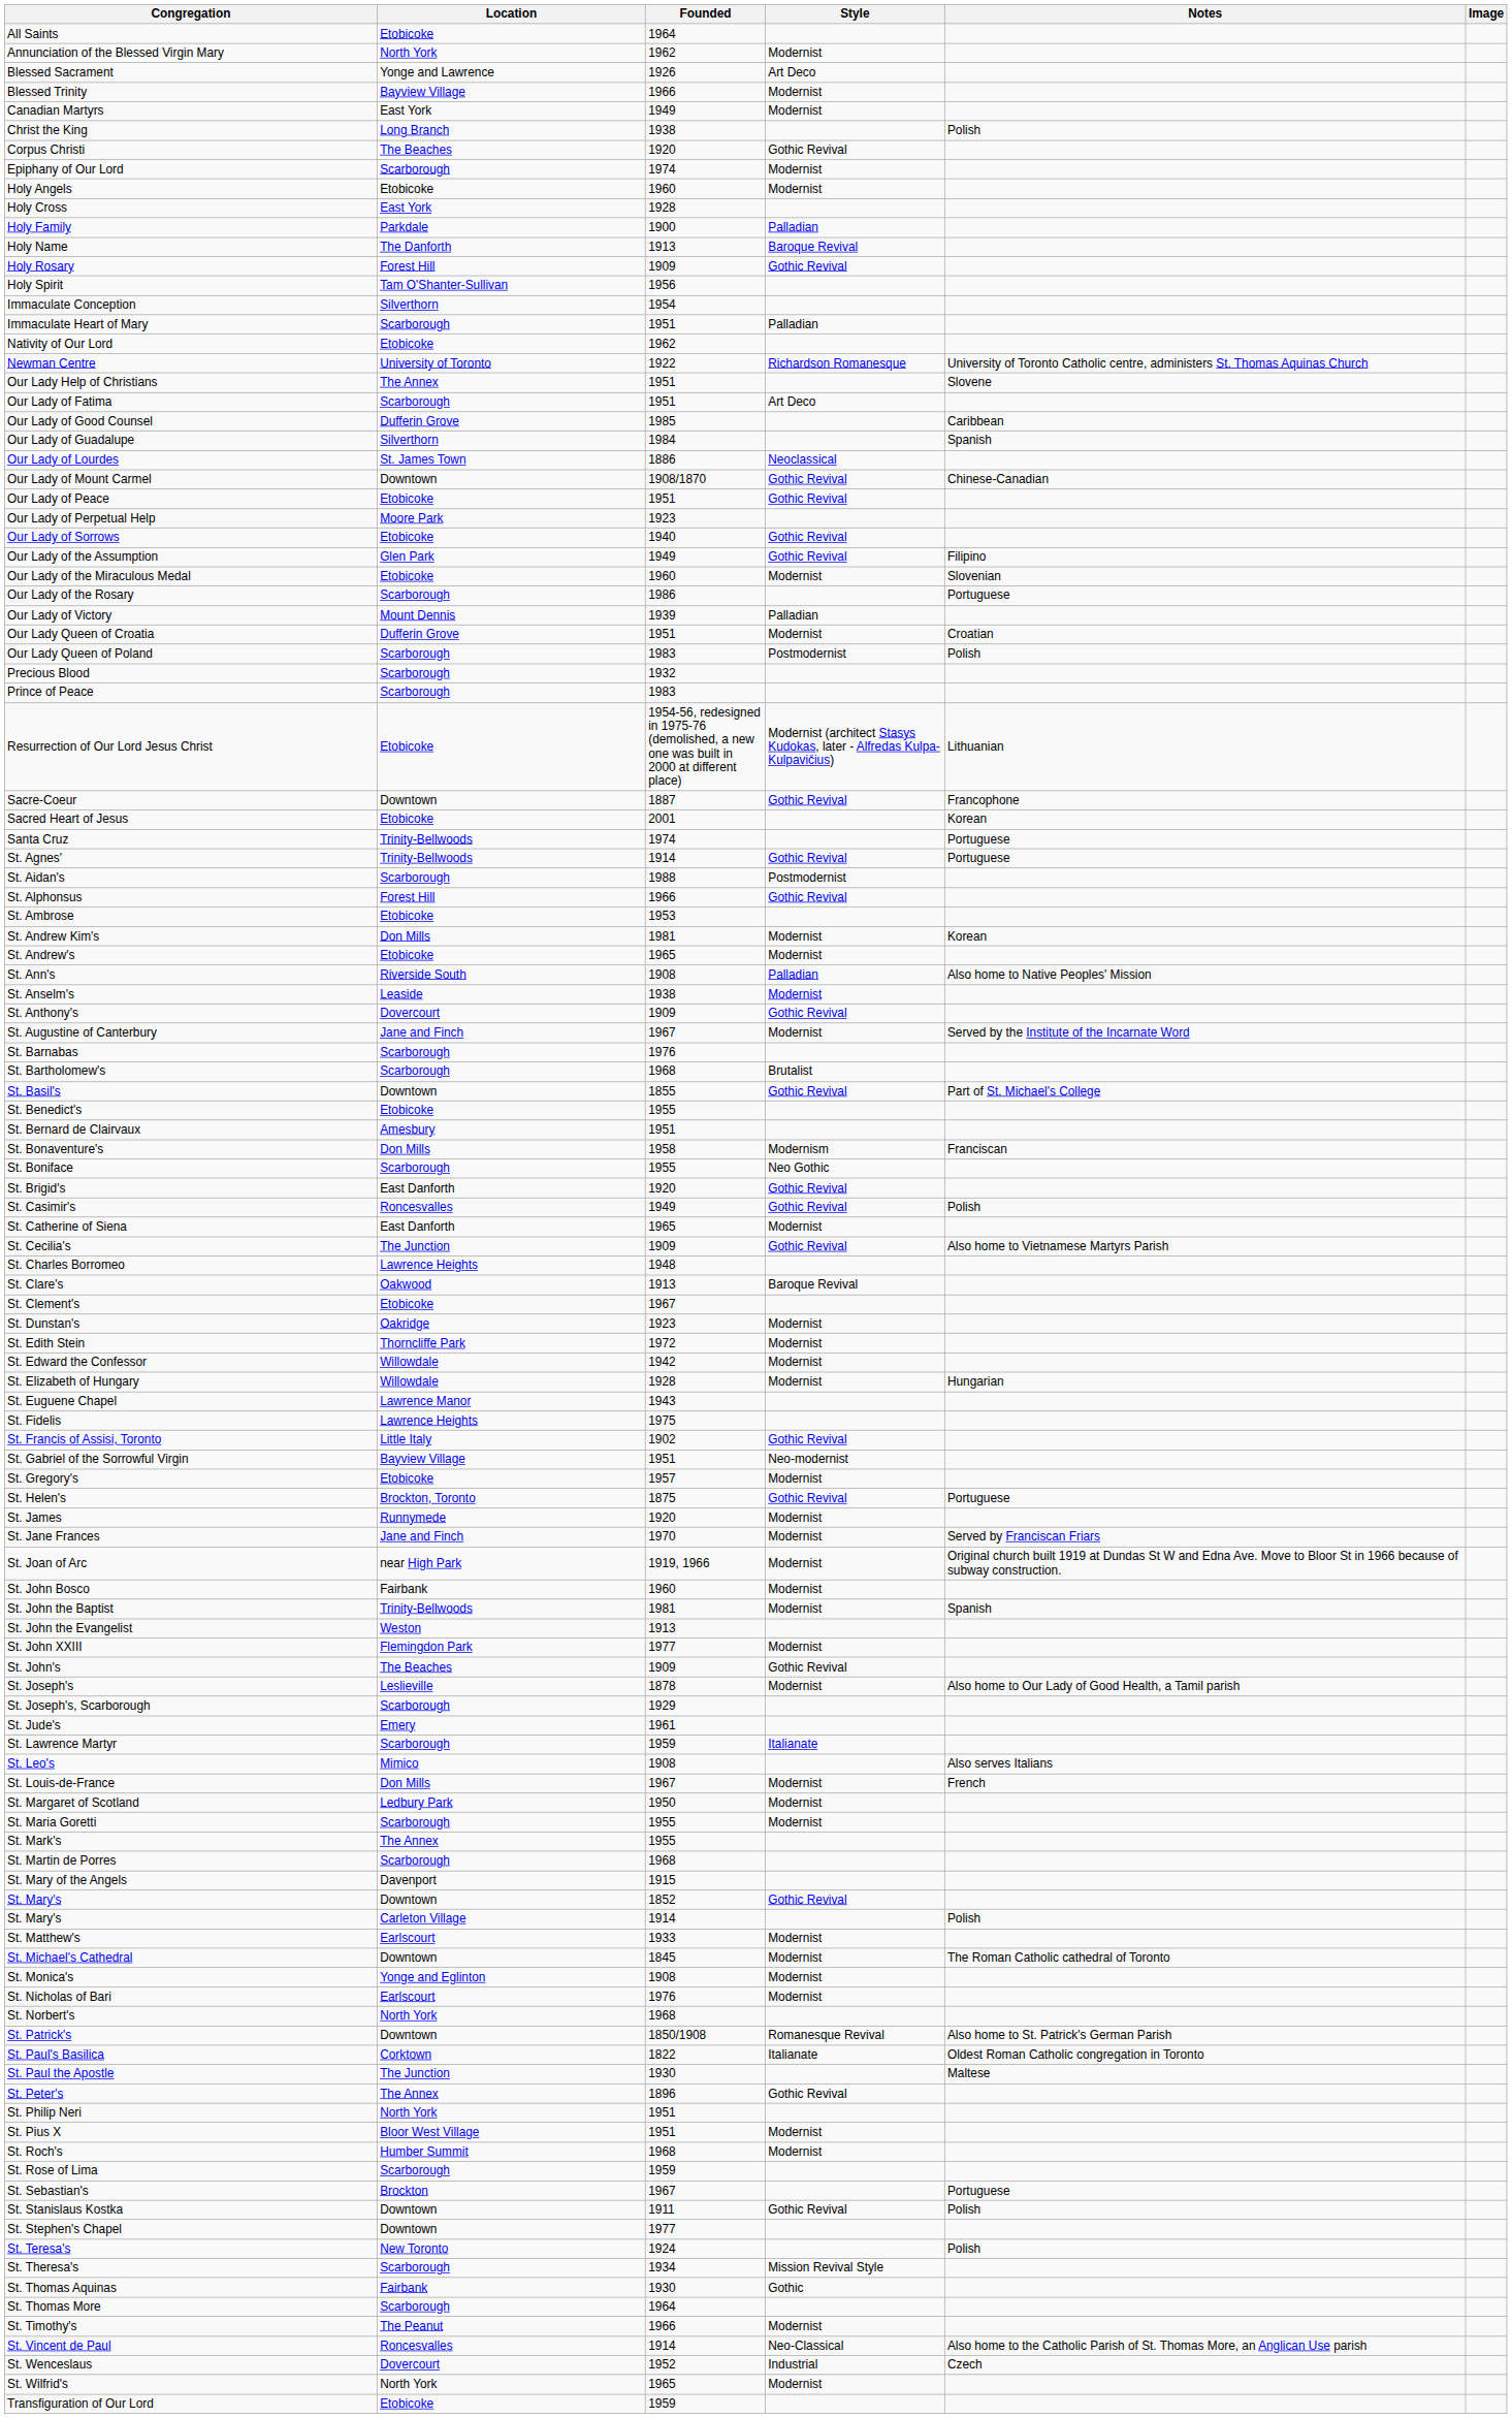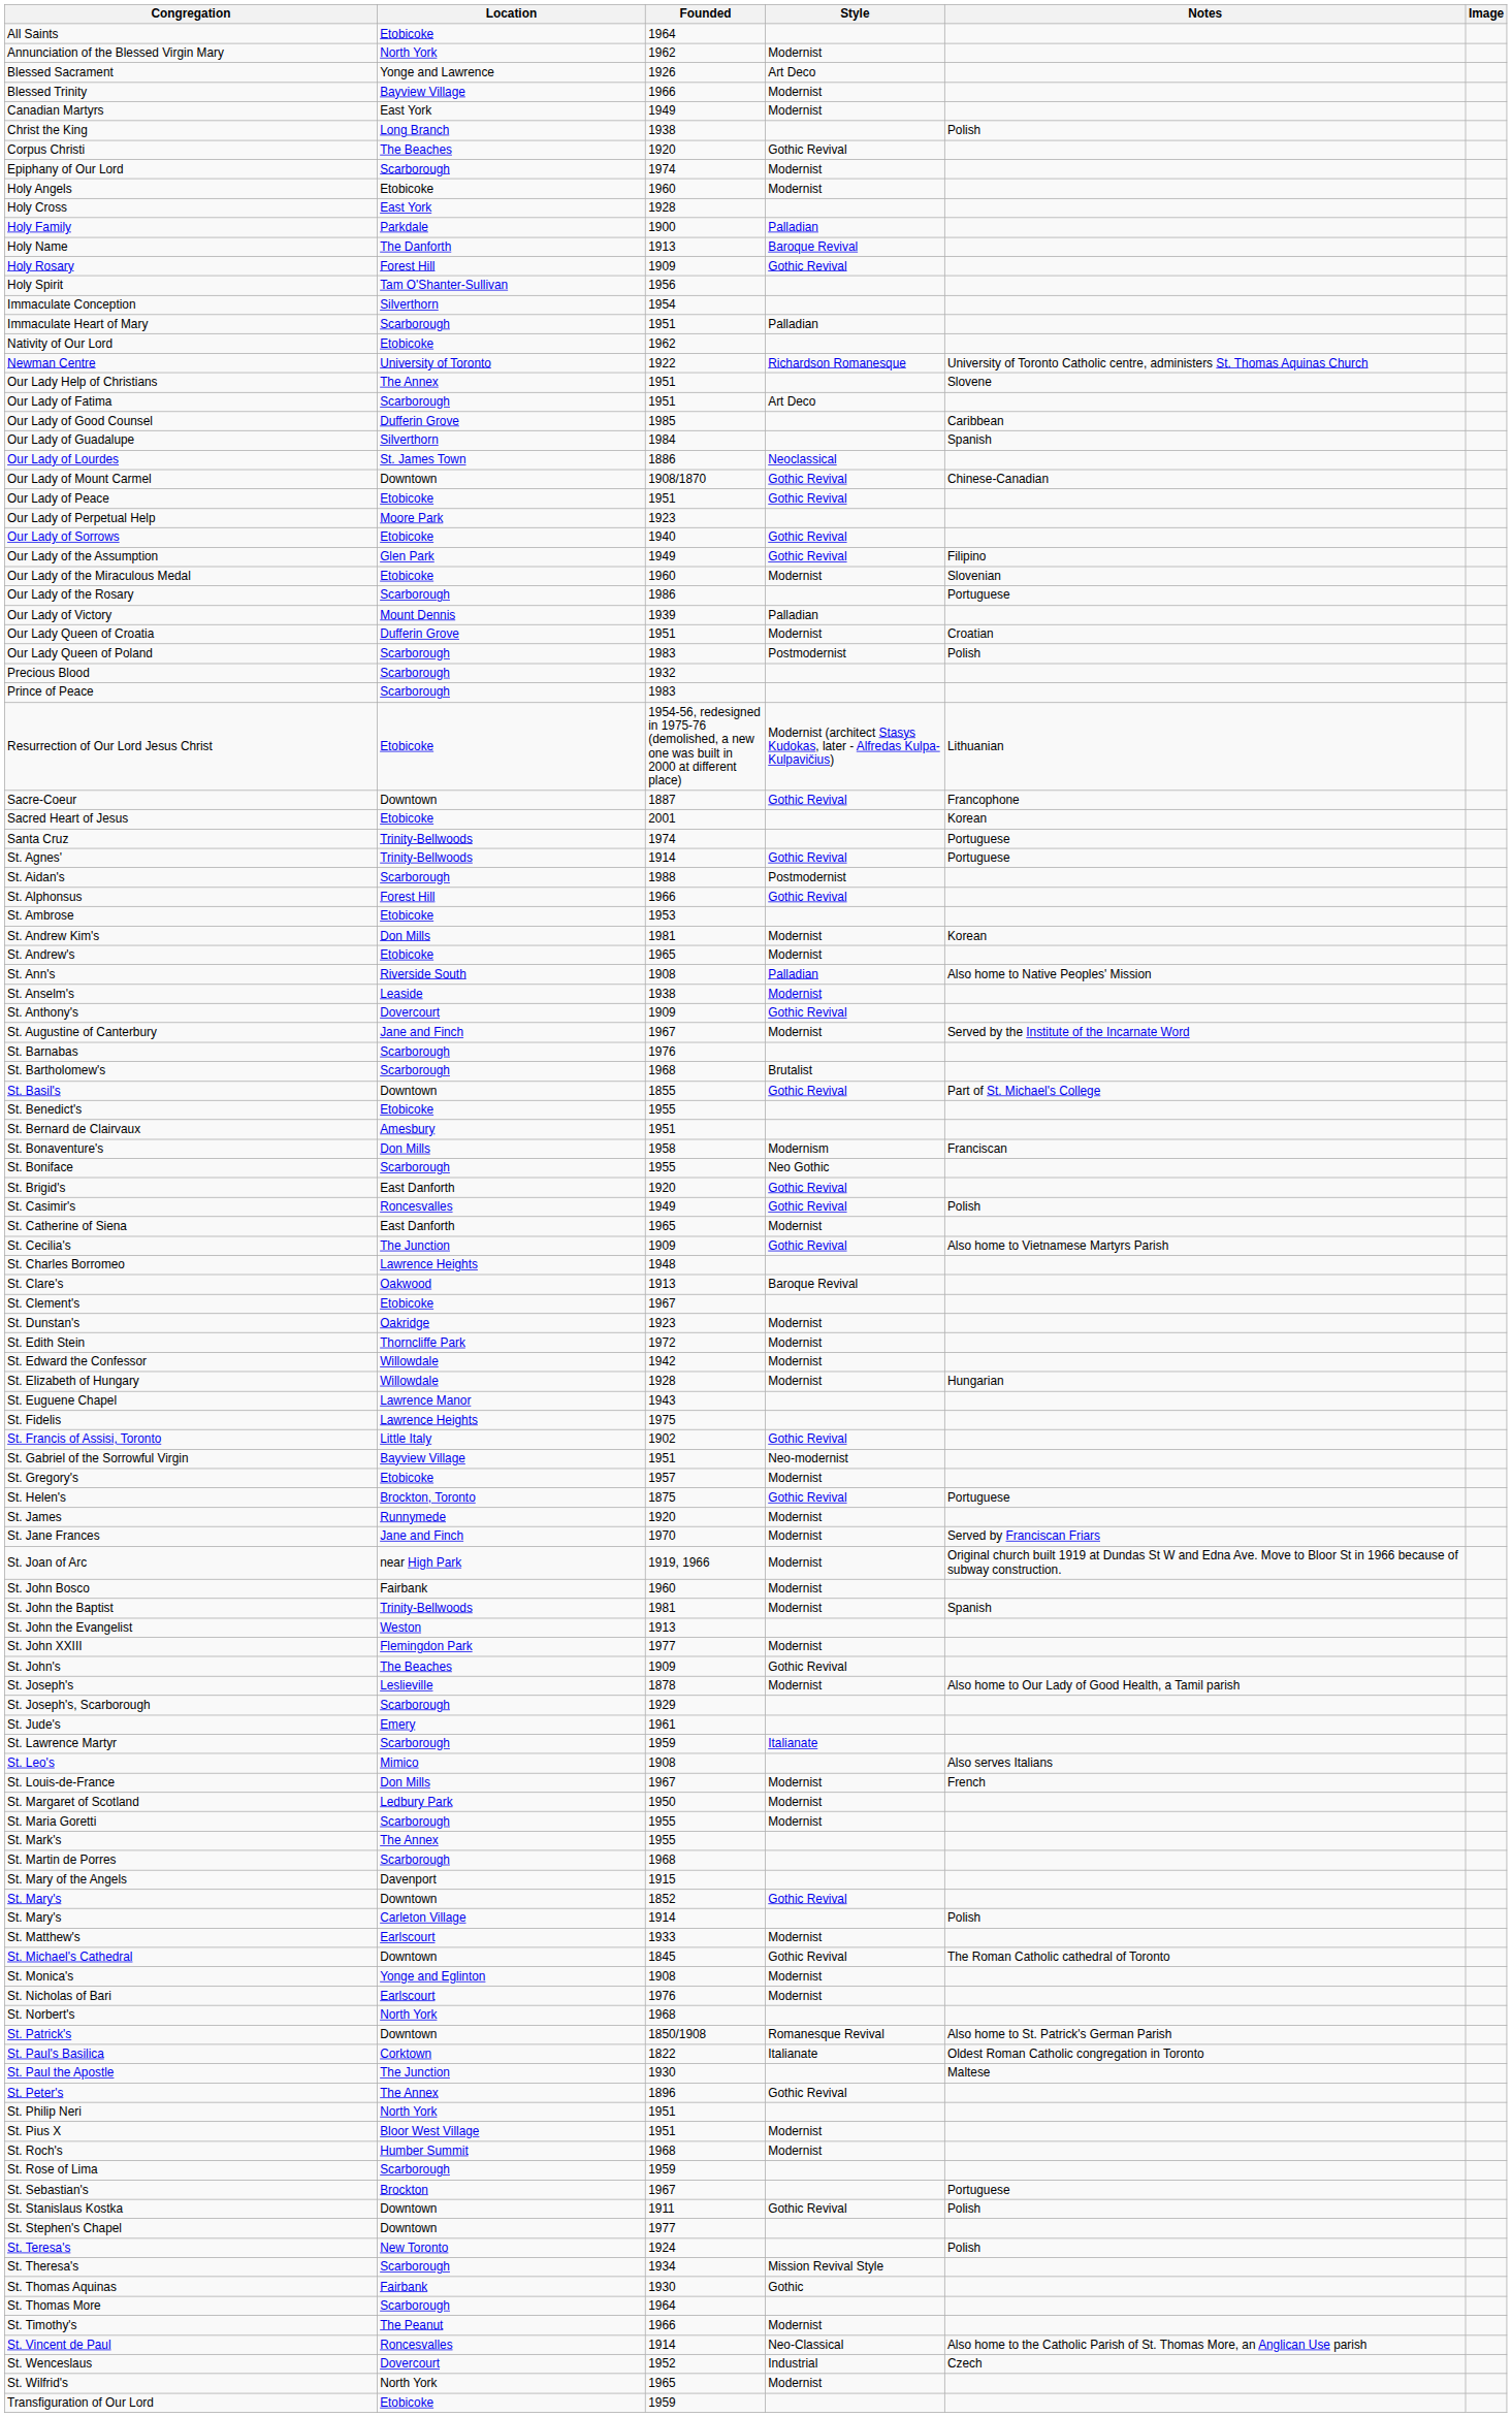St. Michael's Cathedral | Style: Modernist -> Gothic Revival
